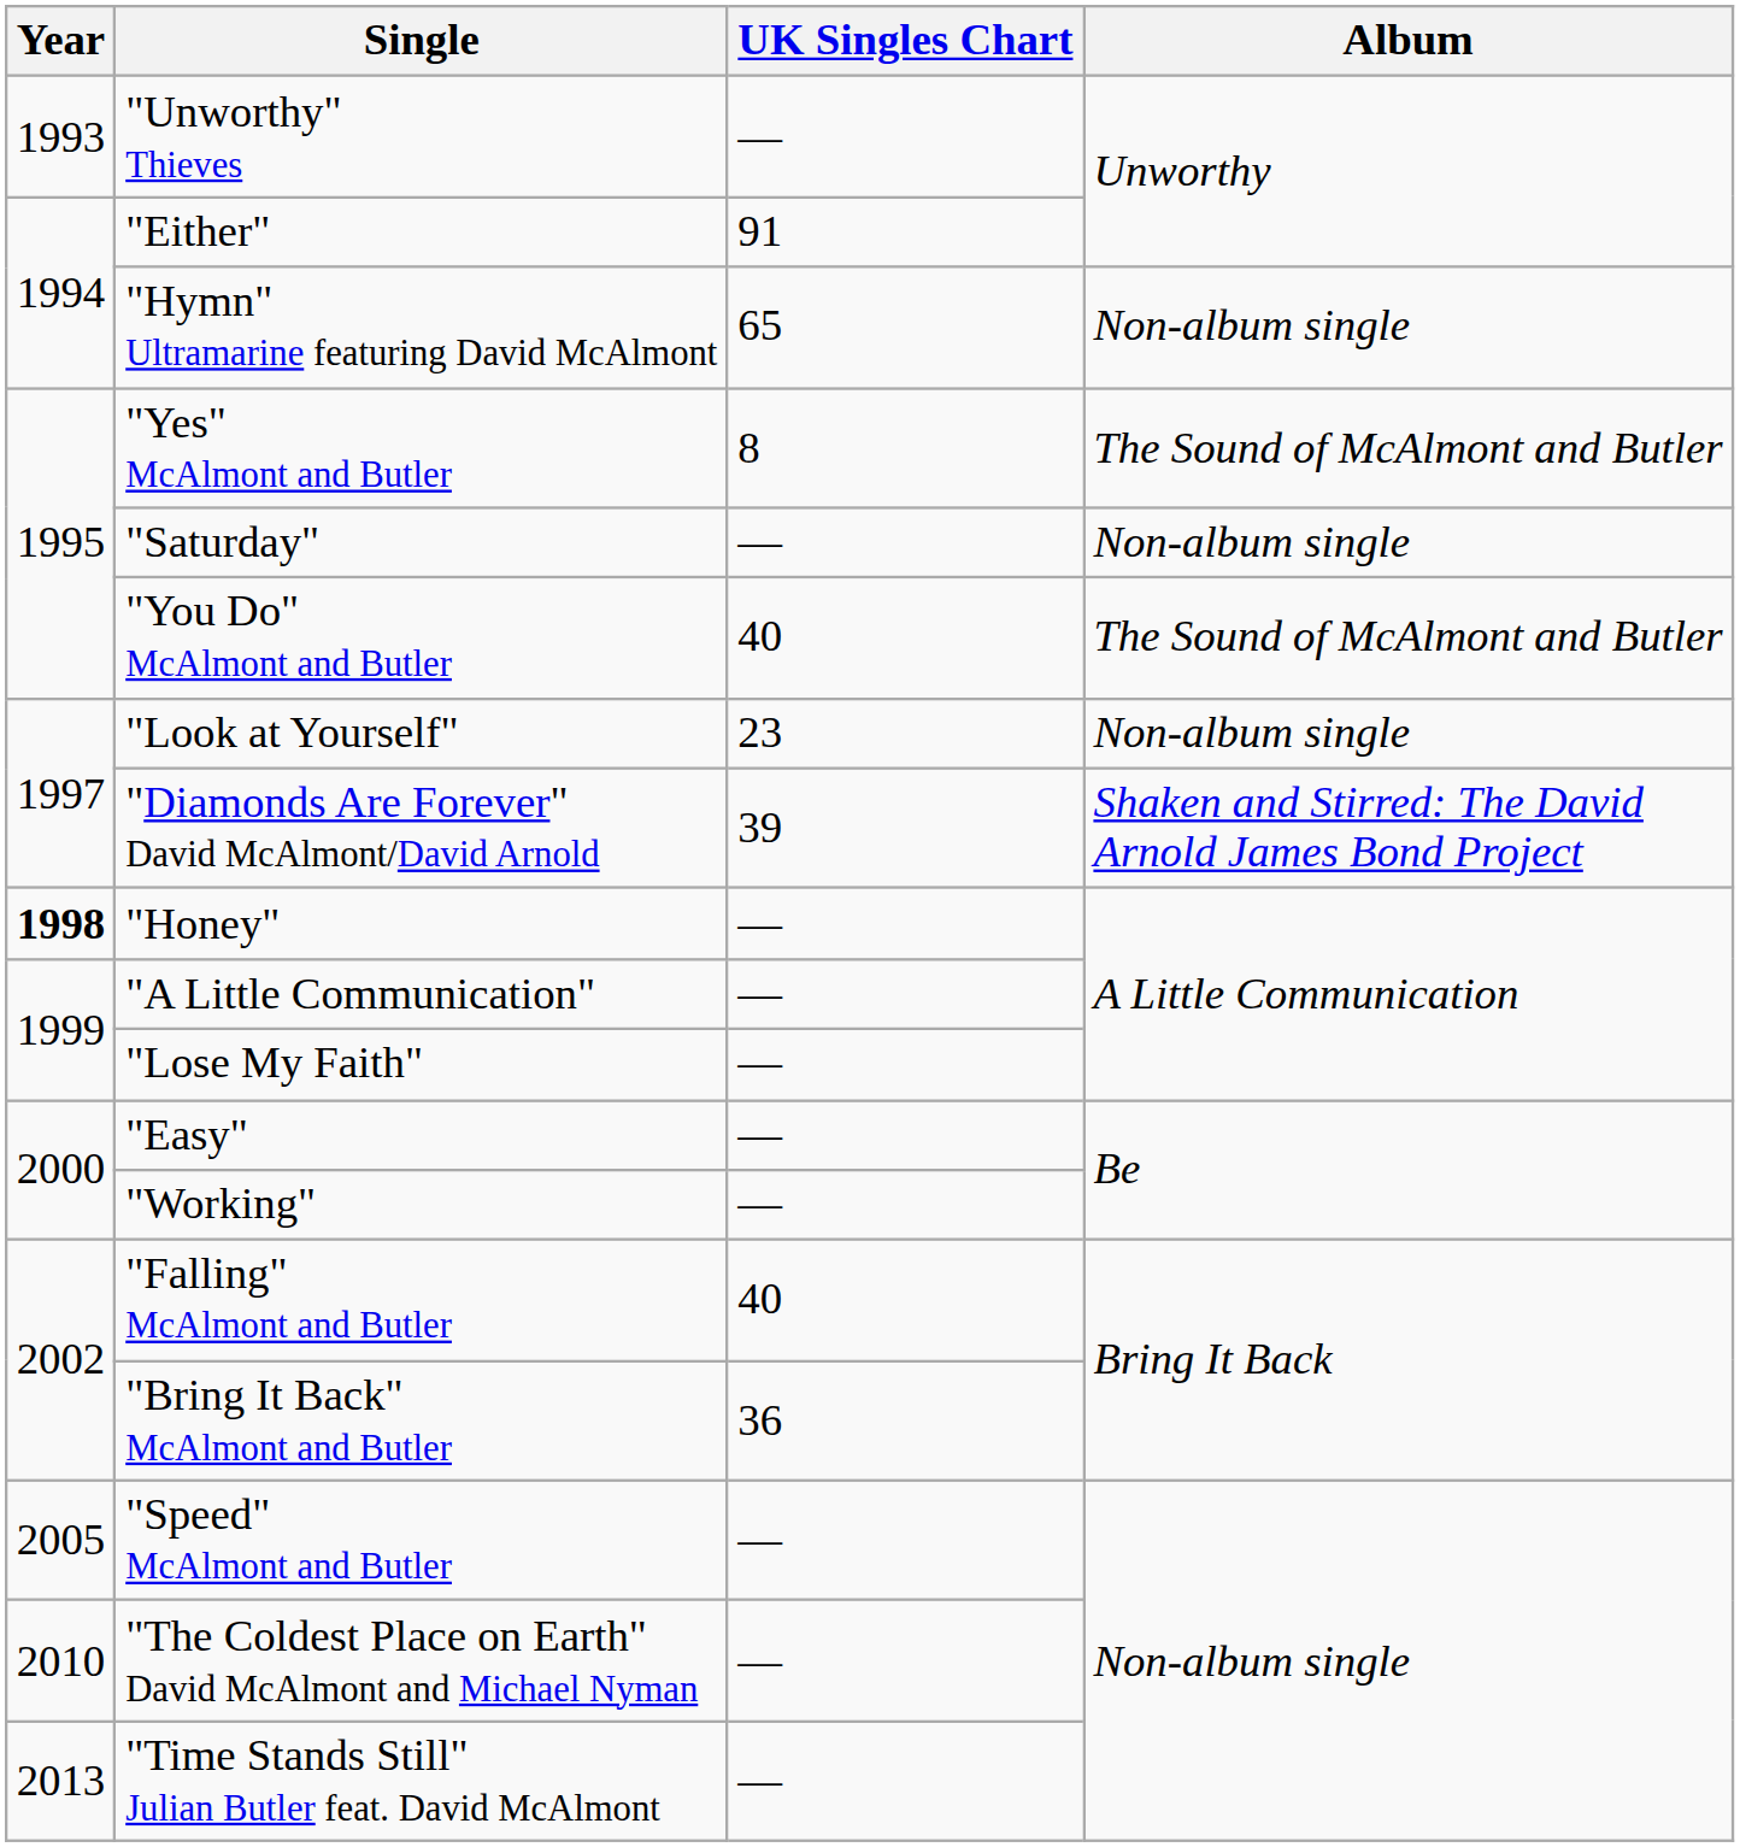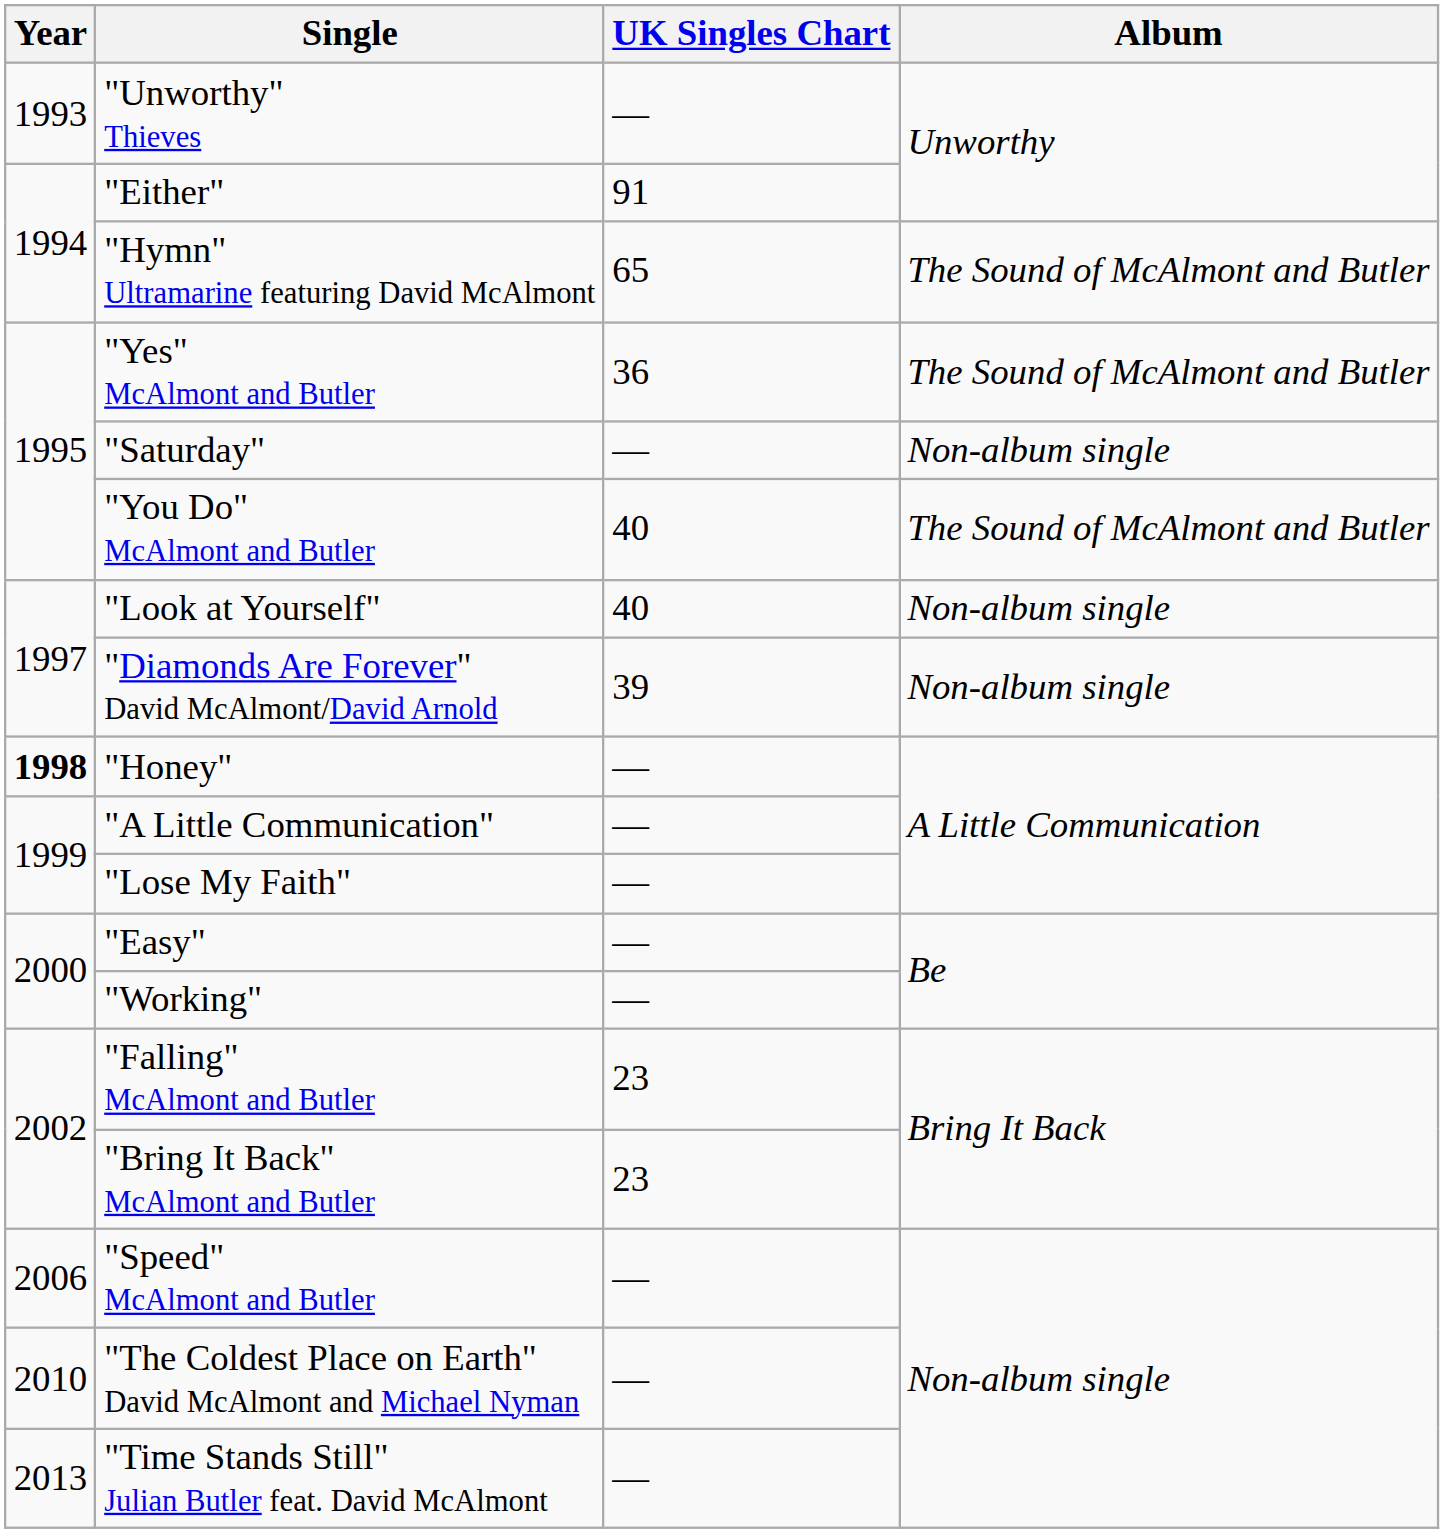"Hymn" Ultramarine featuring David McAlmont | Album: Non-album single -> The Sound of McAlmont and Butler
"Yes" McAlmont and Butler | UK Singles Chart: 8 -> 36
"Look at Yourself" | UK Singles Chart: 23 -> 40
"Diamonds Are Forever" David McAlmont/David Arnold | Album: Shaken and Stirred: The David Arnold James Bond Project -> Non-album single
"Falling" McAlmont and Butler | UK Singles Chart: 40 -> 23
"Bring It Back" McAlmont and Butler | UK Singles Chart: 36 -> 23
"Speed" McAlmont and Butler | Year: 2005 -> 2006
